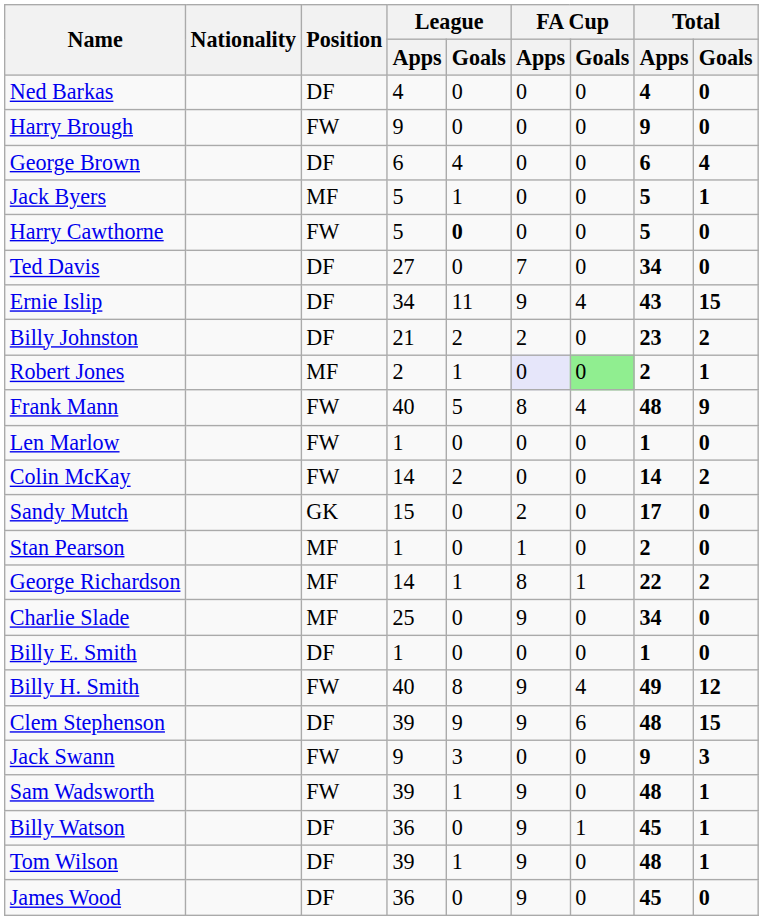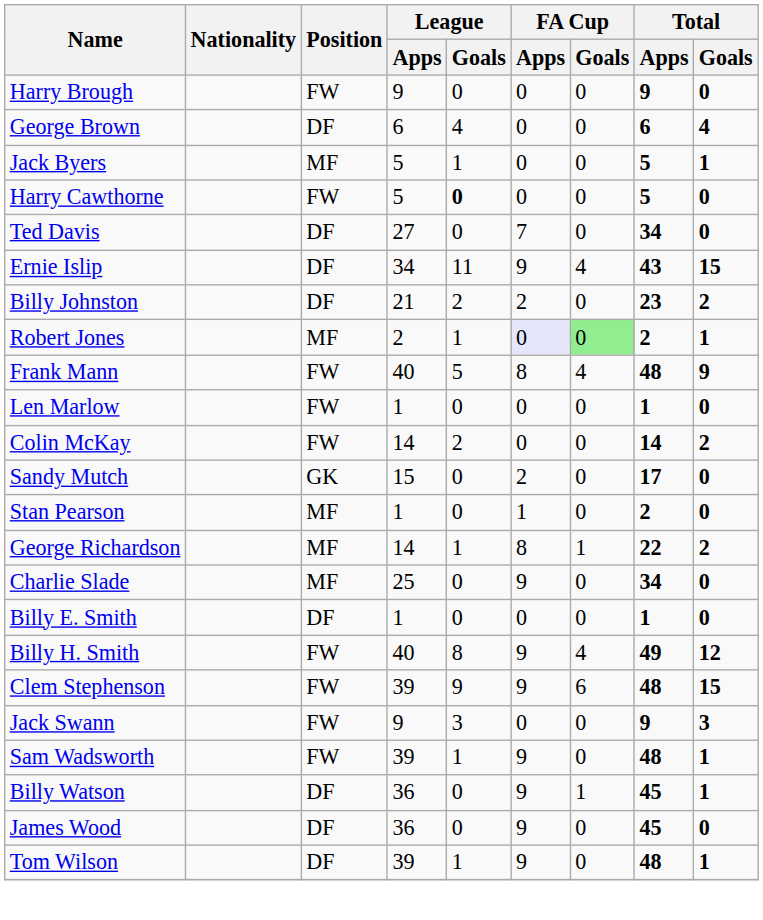- row: Ned Barkas | DF | 4 | 0 | 0 | 0 | 4 | 0
Clem Stephenson | Position: DF -> FW
rows swapped: Tom Wilson <-> James Wood
